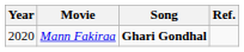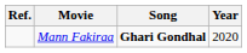columns swapped: Year <-> Ref.
